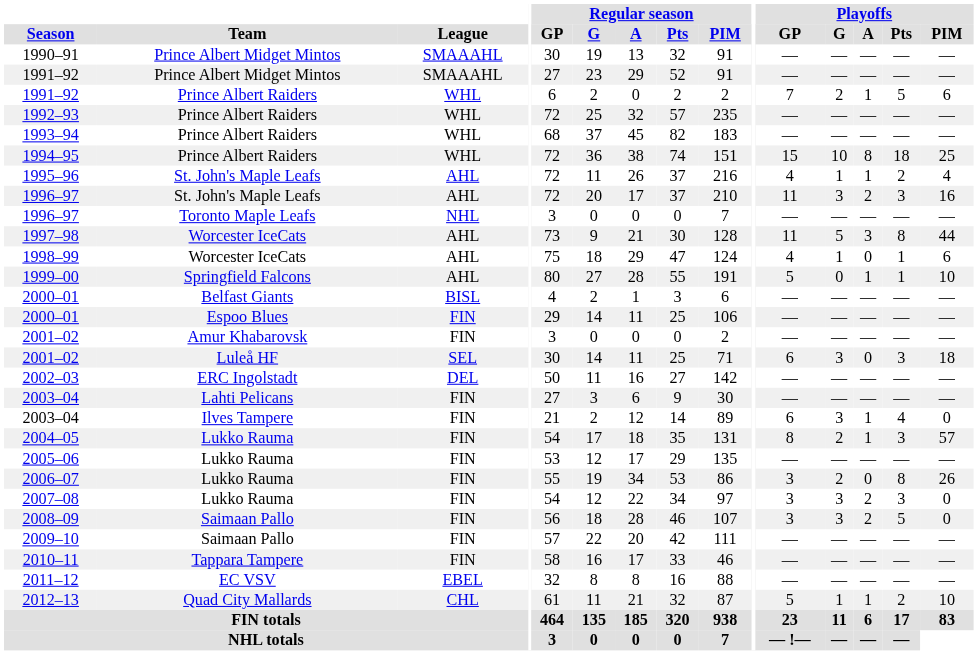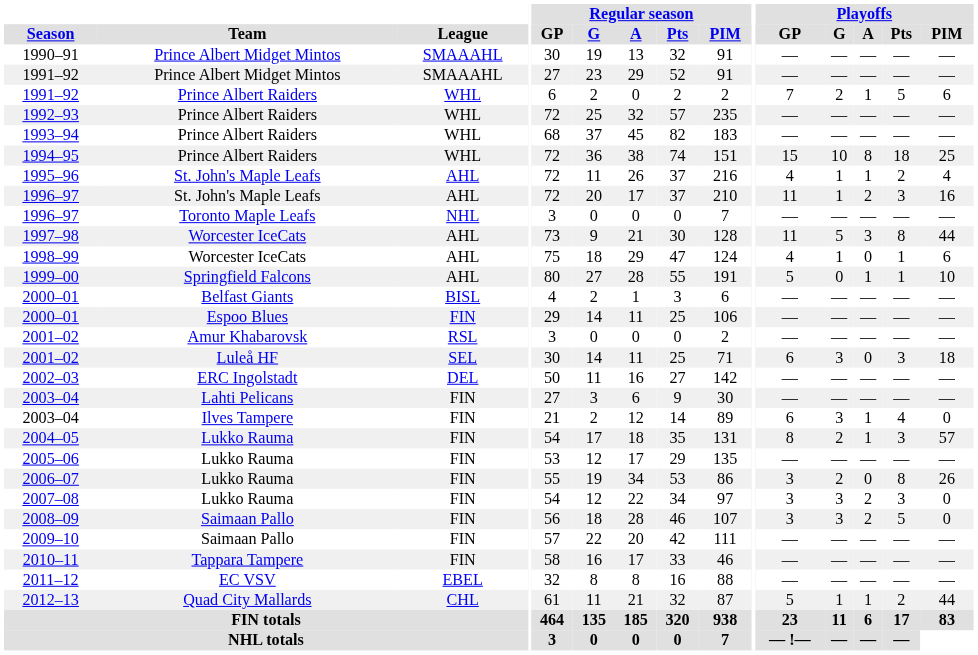1996–97 / St. John's Maple Leafs | Playoffs / G: 3 -> 1
2001–02 / Amur Khabarovsk | League: FIN -> RSL
2012–13 | Playoffs / PIM: 10 -> 44
